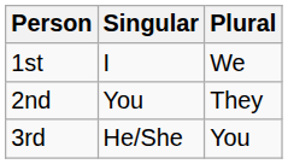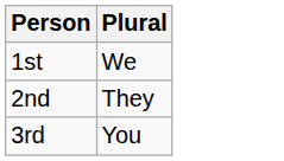- column: Singular | I | You | He/She
